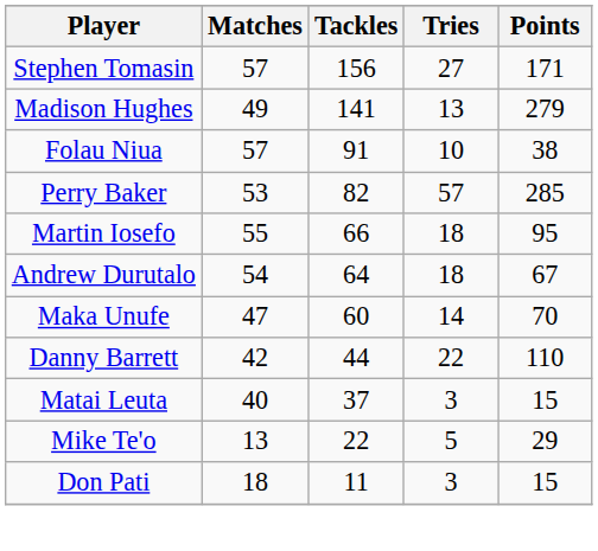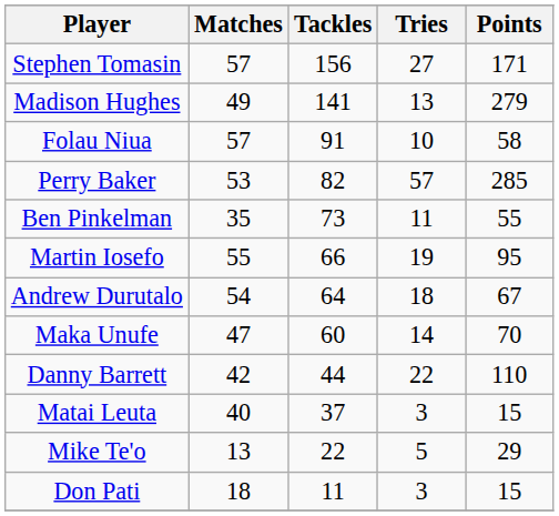Folau Niua | Points: 38 -> 58
+ row: Ben Pinkelman | 35 | 73 | 11 | 55
Martin Iosefo | Tries: 18 -> 19
